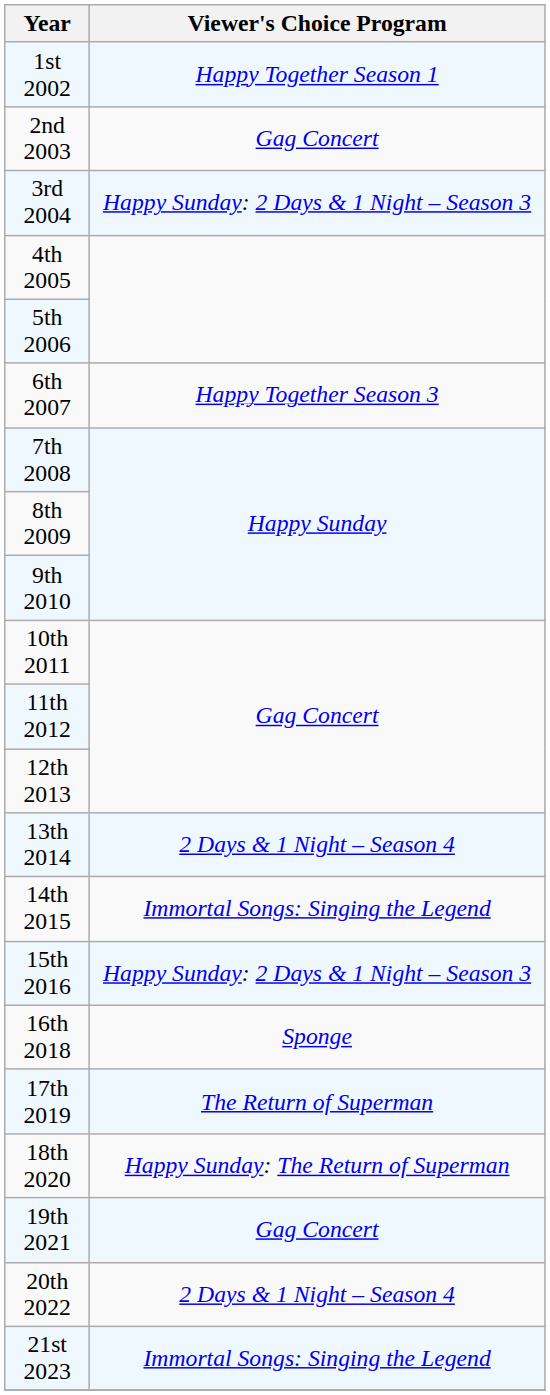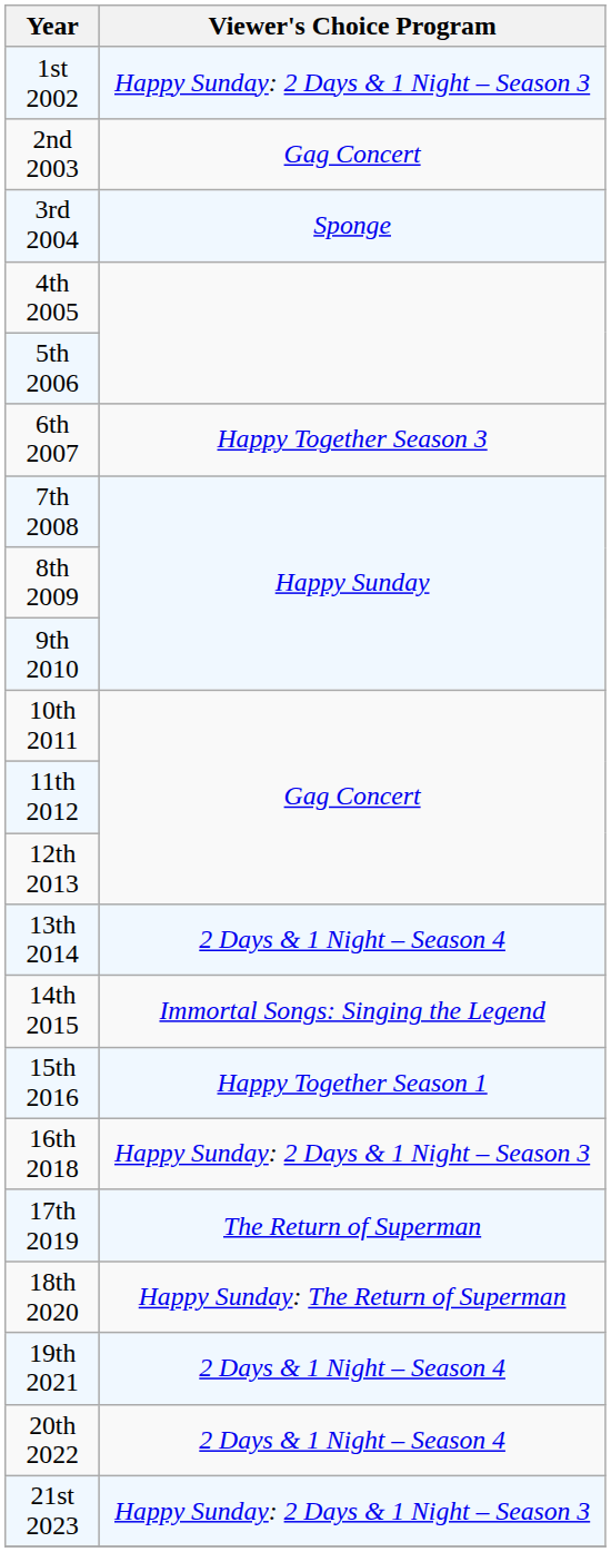1st 2002 | Viewer's Choice Program: Happy Together Season 1 -> Happy Sunday: 2 Days & 1 Night – Season 3
3rd 2004 | Viewer's Choice Program: Happy Sunday: 2 Days & 1 Night – Season 3 -> Sponge
15th 2016 | Viewer's Choice Program: Happy Sunday: 2 Days & 1 Night – Season 3 -> Happy Together Season 1
16th 2018 | Viewer's Choice Program: Sponge -> Happy Sunday: 2 Days & 1 Night – Season 3
19th 2021 | Viewer's Choice Program: Gag Concert -> 2 Days & 1 Night – Season 4
21st 2023 | Viewer's Choice Program: Immortal Songs: Singing the Legend -> Happy Sunday: 2 Days & 1 Night – Season 3
